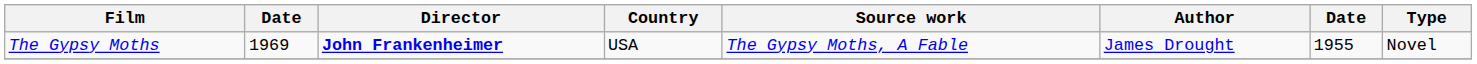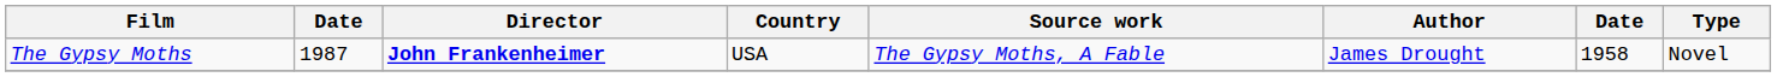The Gypsy Moths | column 2: 1969 -> 1987
The Gypsy Moths | column 7: 1955 -> 1958
